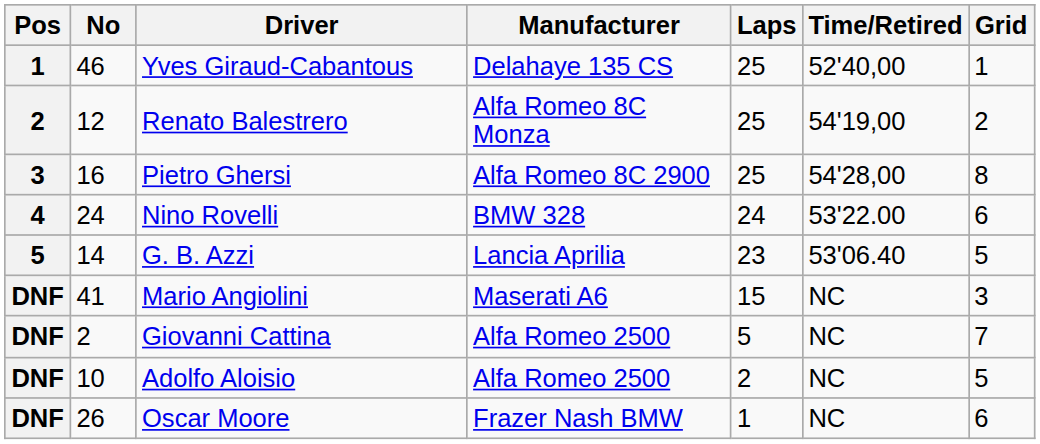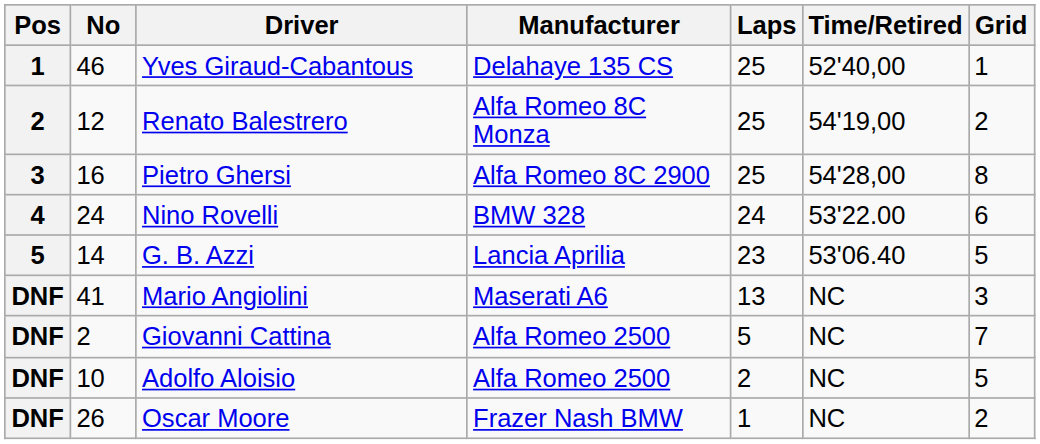Mario Angiolini | Laps: 15 -> 13
Oscar Moore | Grid: 6 -> 2
